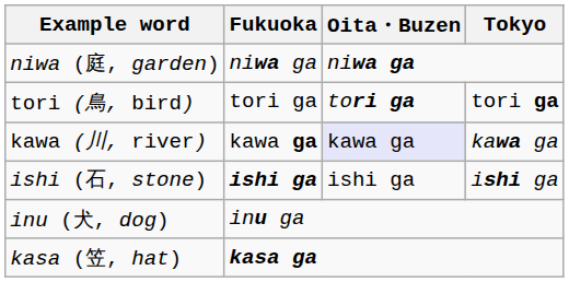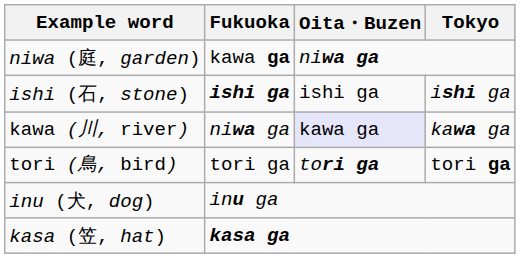niwa (庭, garden) | Fukuoka: niwa ga -> kawa ga
rows swapped: tori (鳥, bird) <-> ishi (石, stone)
kawa (川, river) | Fukuoka: kawa ga -> niwa ga
